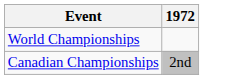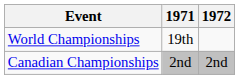+ column: 1971 | 19th | 2nd
